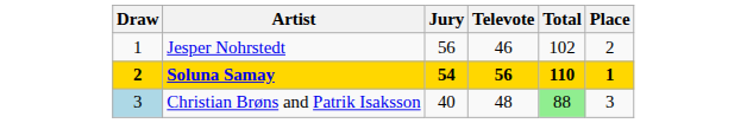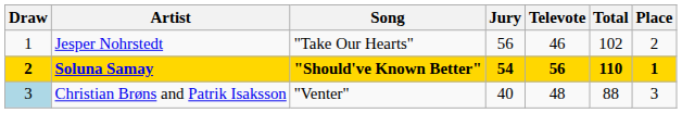+ column: Song | "Take Our Hearts" | "Should've Known Better" | "Venter"
Christian Brøns and Patrik Isaksson | Total: lightgreen background -> no background
